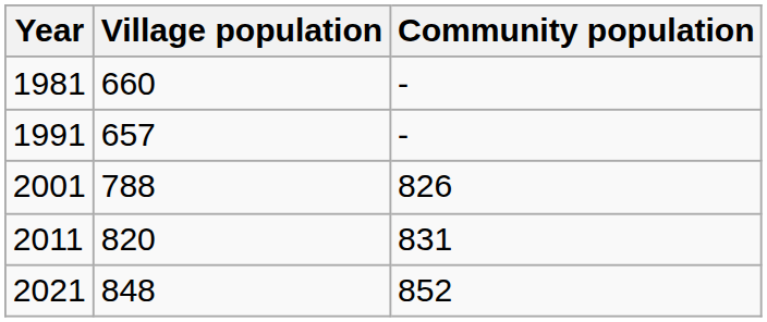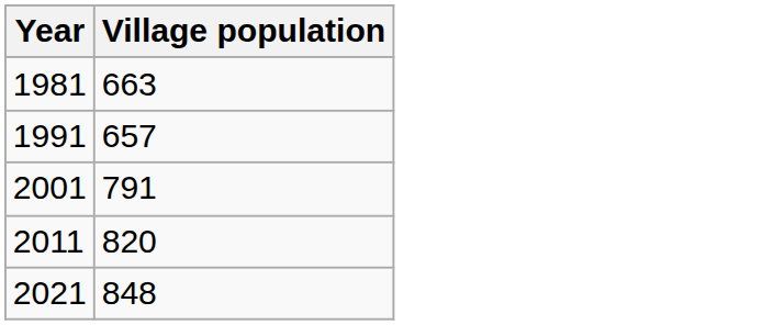- column: Community population | - | - | 826 | 831 | 852
1981 | Village population: 660 -> 663
2001 | Village population: 788 -> 791
